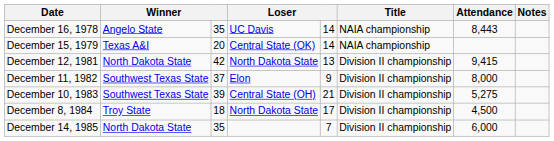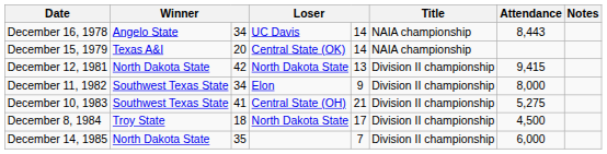December 16, 1978 | column 3: 35 -> 34
December 11, 1982 | column 3: 37 -> 34
December 10, 1983 | column 3: 39 -> 41
